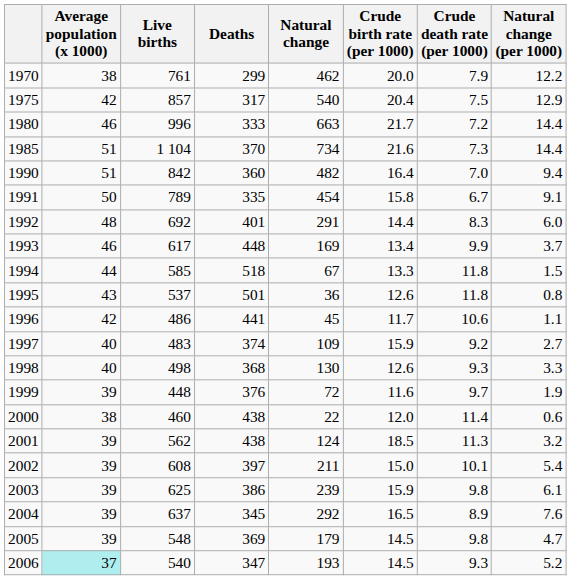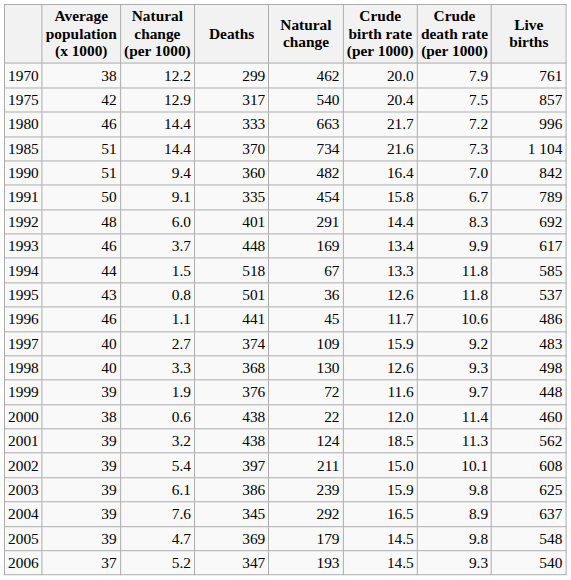columns swapped: Live births <-> Natural change (per 1000)
1996 | Average population (x 1000): 42 -> 46
2006 | Average population (x 1000): paleturquoise background -> no background
